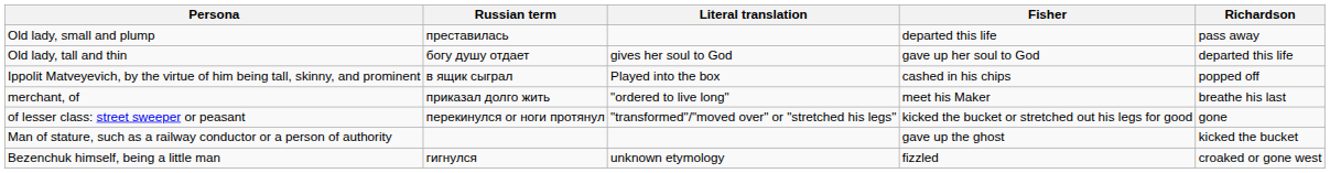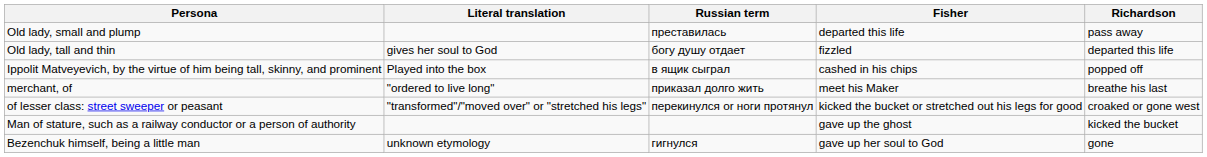columns swapped: Russian term <-> Literal translation
Old lady, tall and thin | Fisher: gave up her soul to God -> fizzled
of lesser class: street sweeper or peasant | Richardson: gone -> croaked or gone west
Bezenchuk himself, being a little man | Fisher: fizzled -> gave up her soul to God
Bezenchuk himself, being a little man | Richardson: croaked or gone west -> gone
